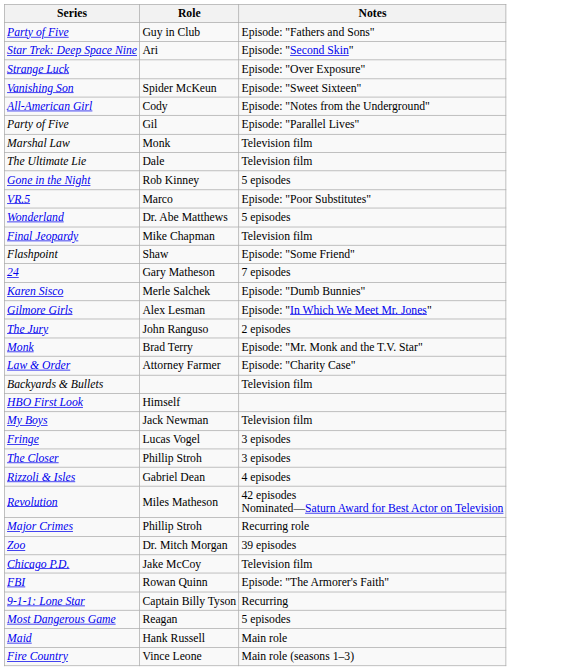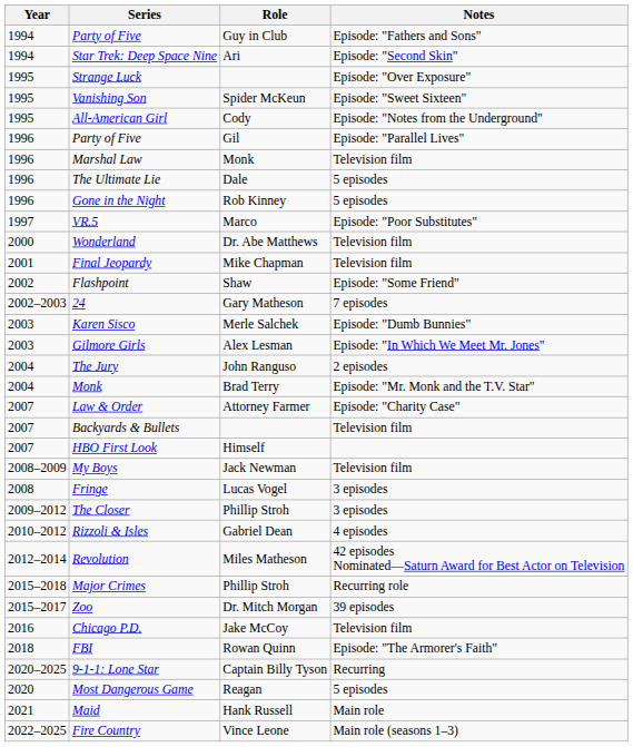+ column: Year | 1994 | 1994 | 1995 | 1995 | 1995 | 1996 | 1996 | 1996 | 1996 | 1997 | 2000 | 2001 | 2002 | 2002–2003 | 2003 | 2003 | 2004 | 2004 | 2007 | 2007 | 2007 | 2008–2009 | 2008 | 2009–2012 | 2010–2012 | 2012–2014 | 2015–2018 | 2015–2017 | 2016 | 2018 | 2020–2025 | 2020 | 2021 | 2022–2025
The Ultimate Lie | Notes: Television film -> 5 episodes
Wonderland | Notes: 5 episodes -> Television film
